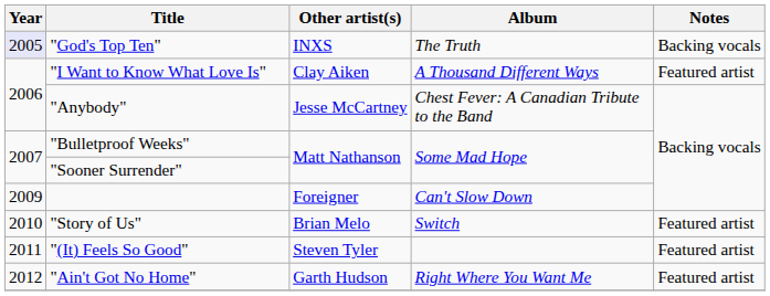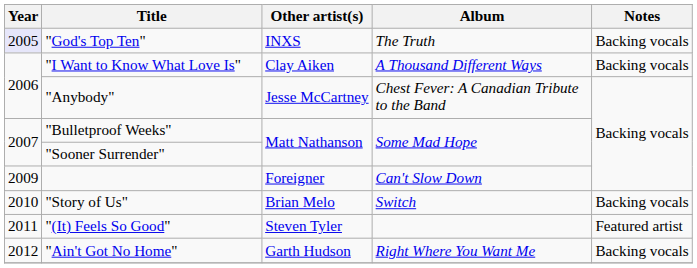"I Want to Know What Love Is" | Notes: Featured artist -> Backing vocals
"Story of Us" | Notes: Featured artist -> Backing vocals
"Ain't Got No Home" | Notes: Featured artist -> Backing vocals
